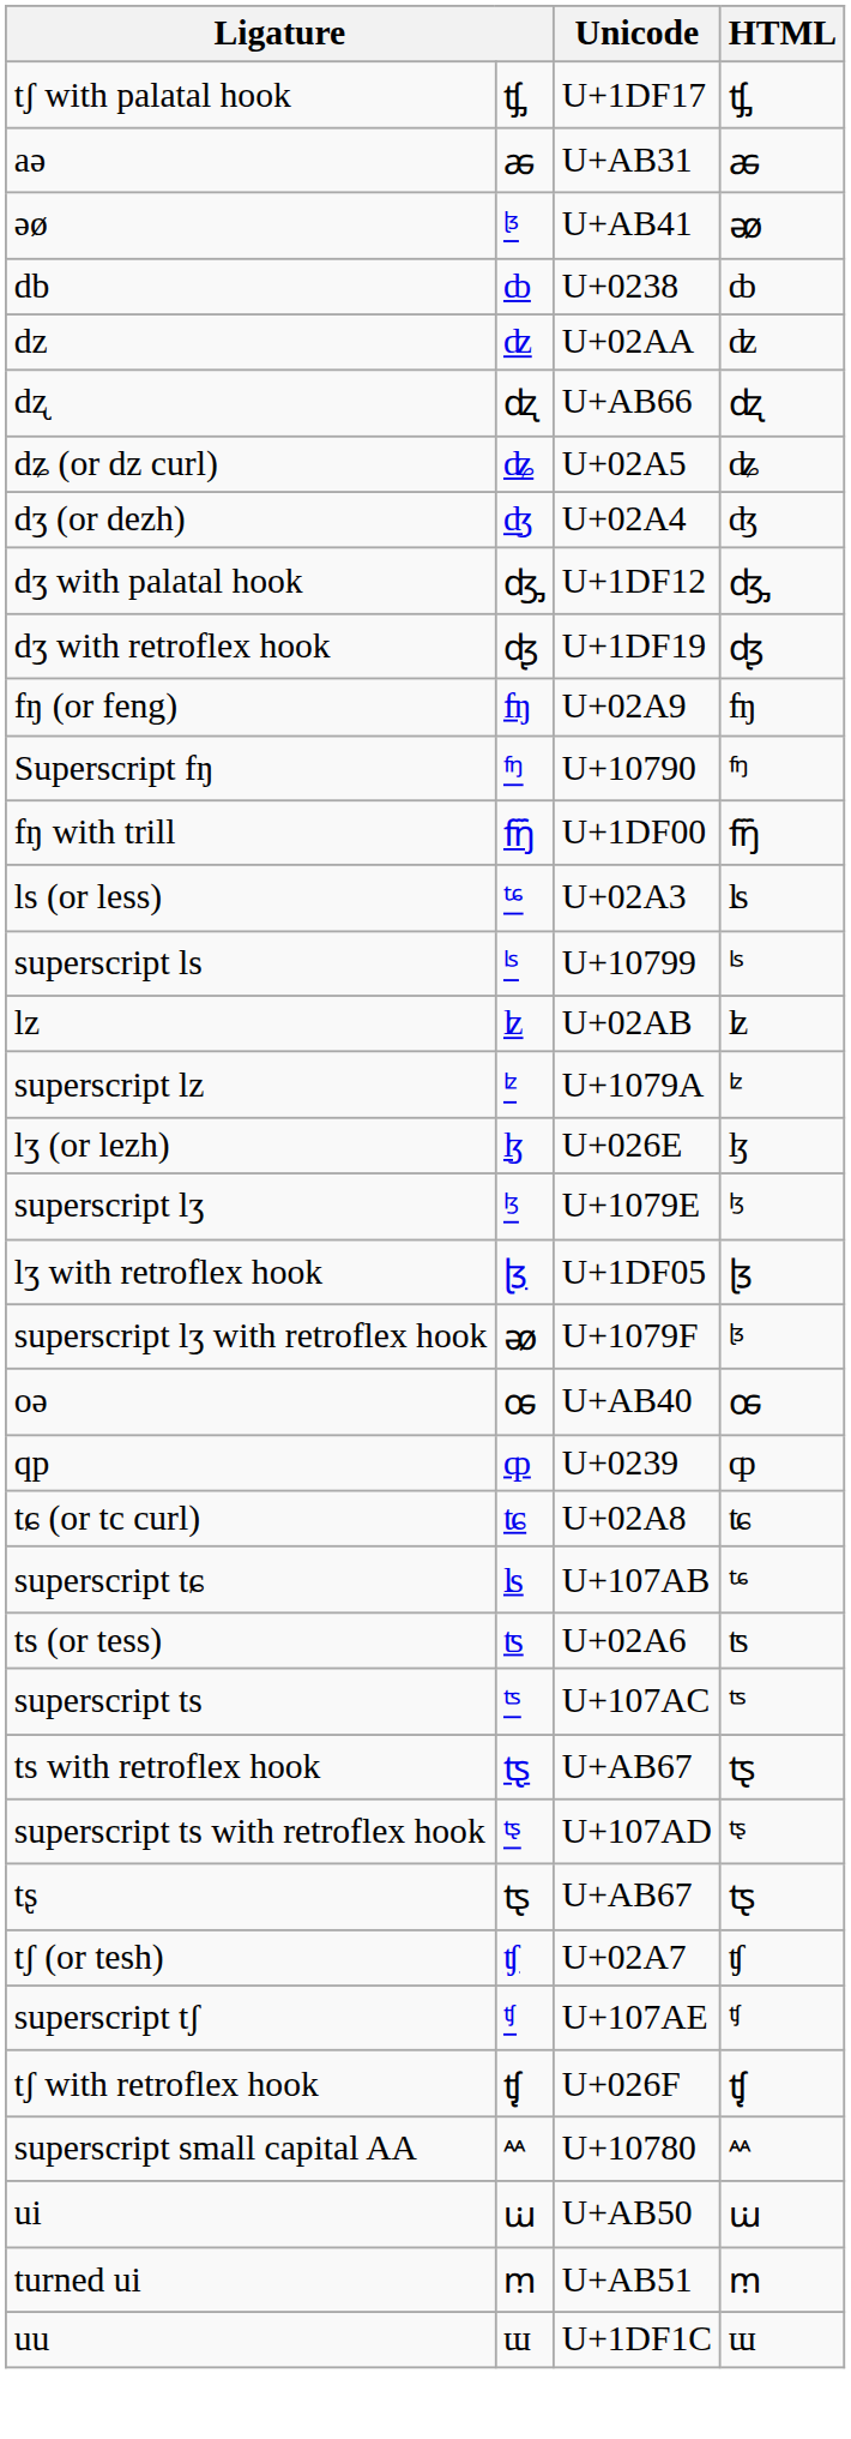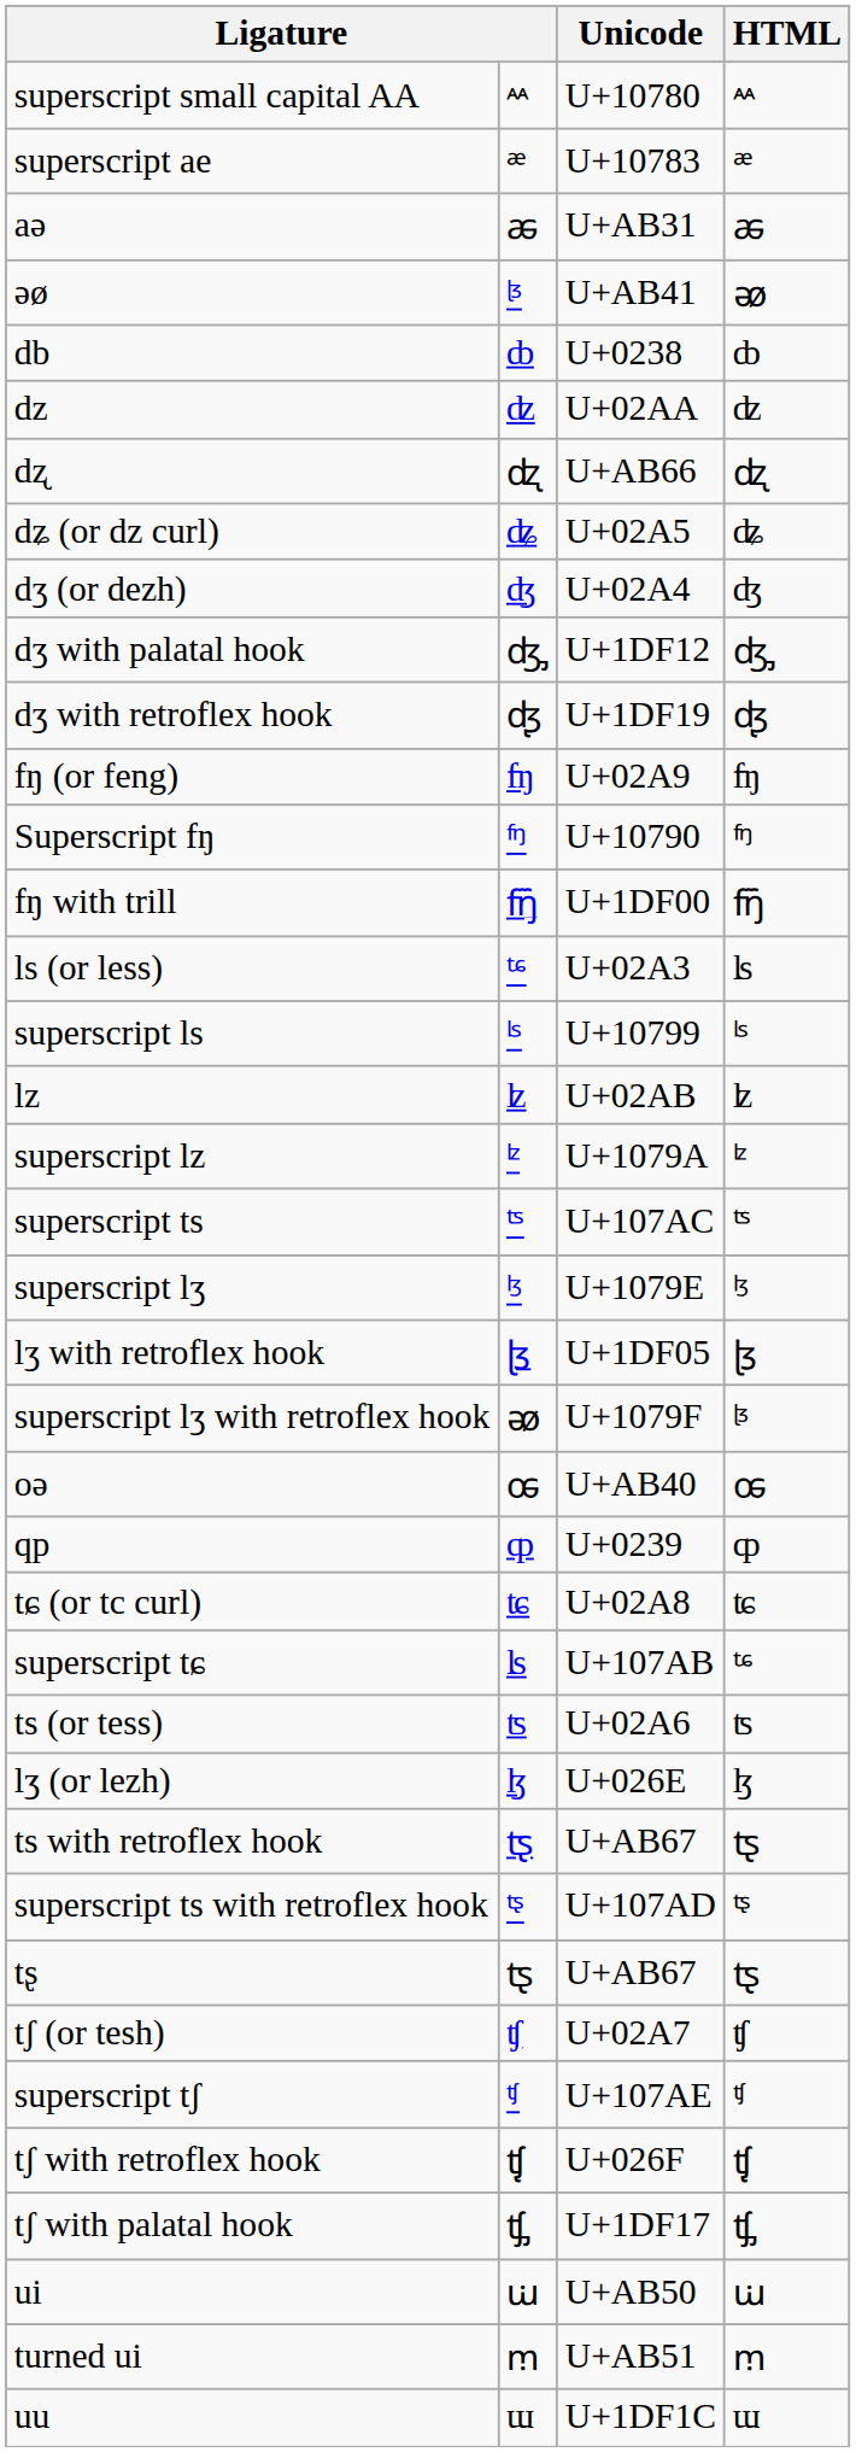rows swapped: superscript small capital AA <-> tʃ with palatal hook
+ row: superscript ae | 𐞃 | U+10783 | 𐞃
rows swapped: lʒ (or lezh) <-> superscript ts
